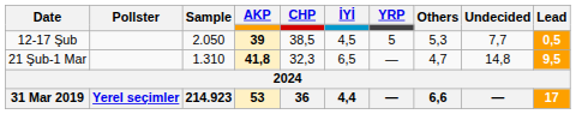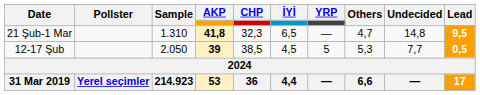rows swapped: 21 Şub-1 Mar <-> 12-17 Şub
